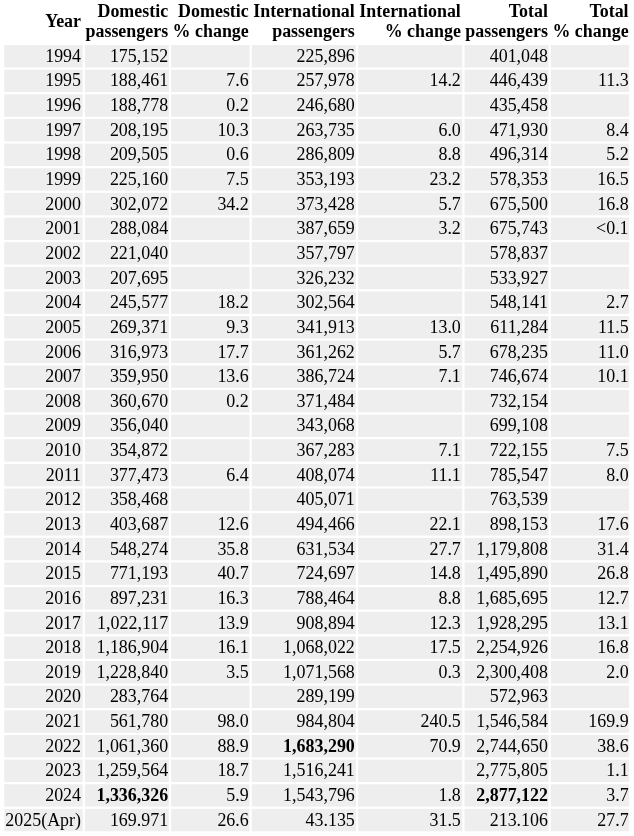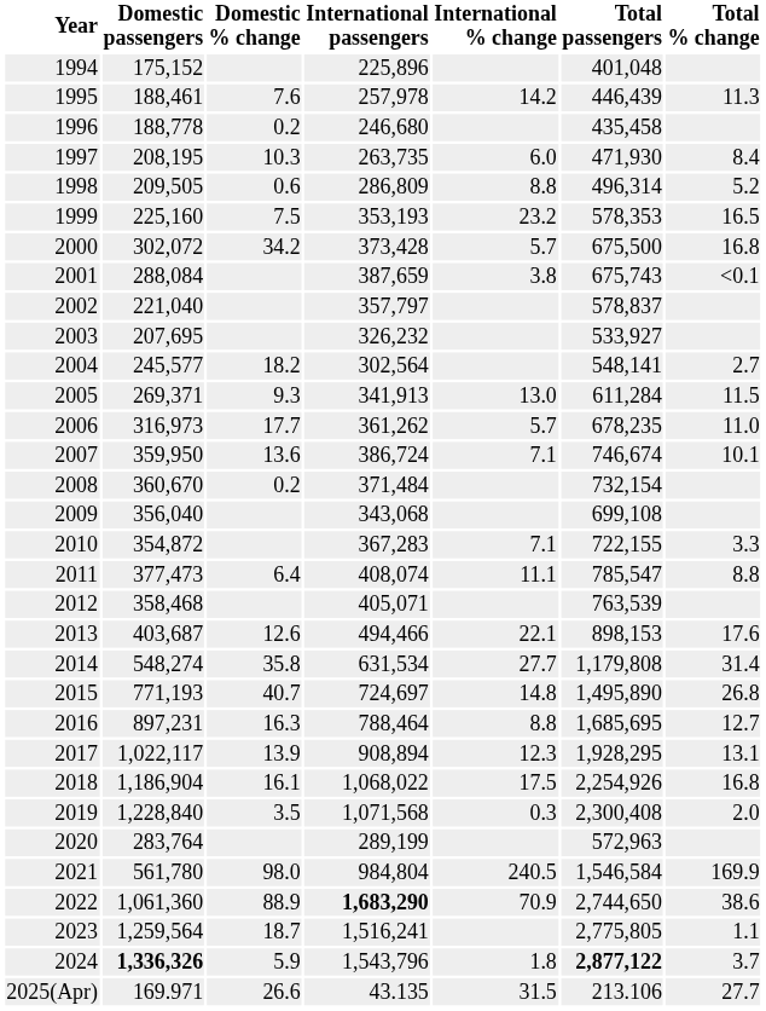2001 | International % change: 3.2 -> 3.8
2010 | Total % change: 7.5 -> 3.3
2011 | Total % change: 8.0 -> 8.8
